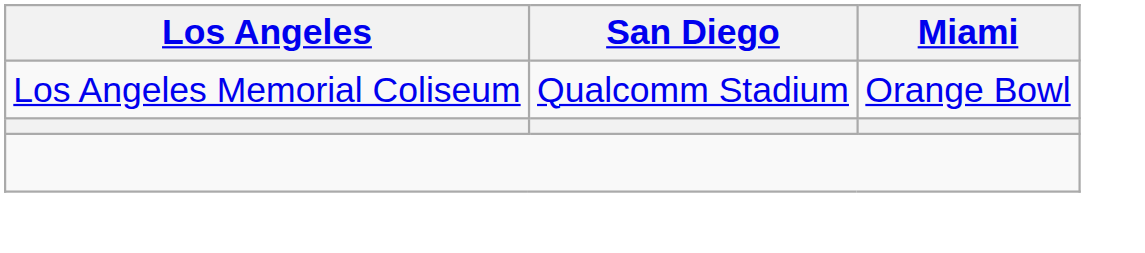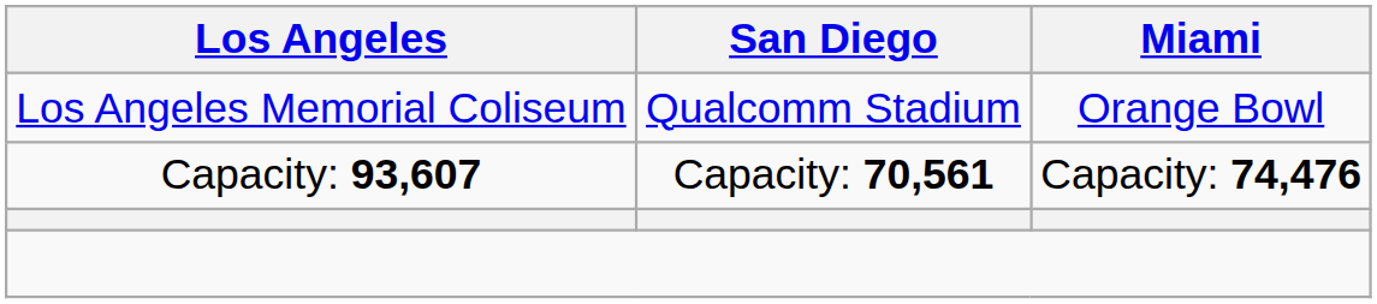+ row: Capacity: 93,607 | Capacity: 70,561 | Capacity: 74,476
